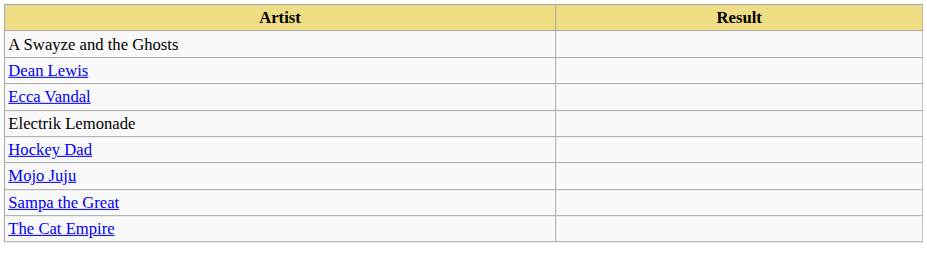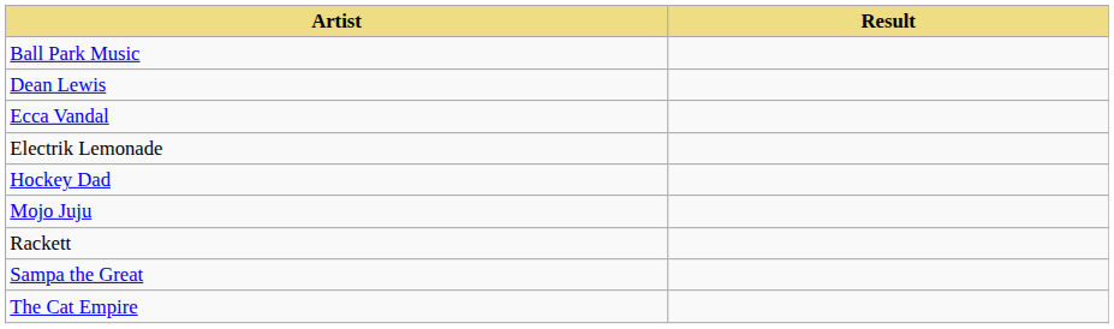- row: A Swayze and the Ghosts
+ row: Ball Park Music
+ row: Rackett
